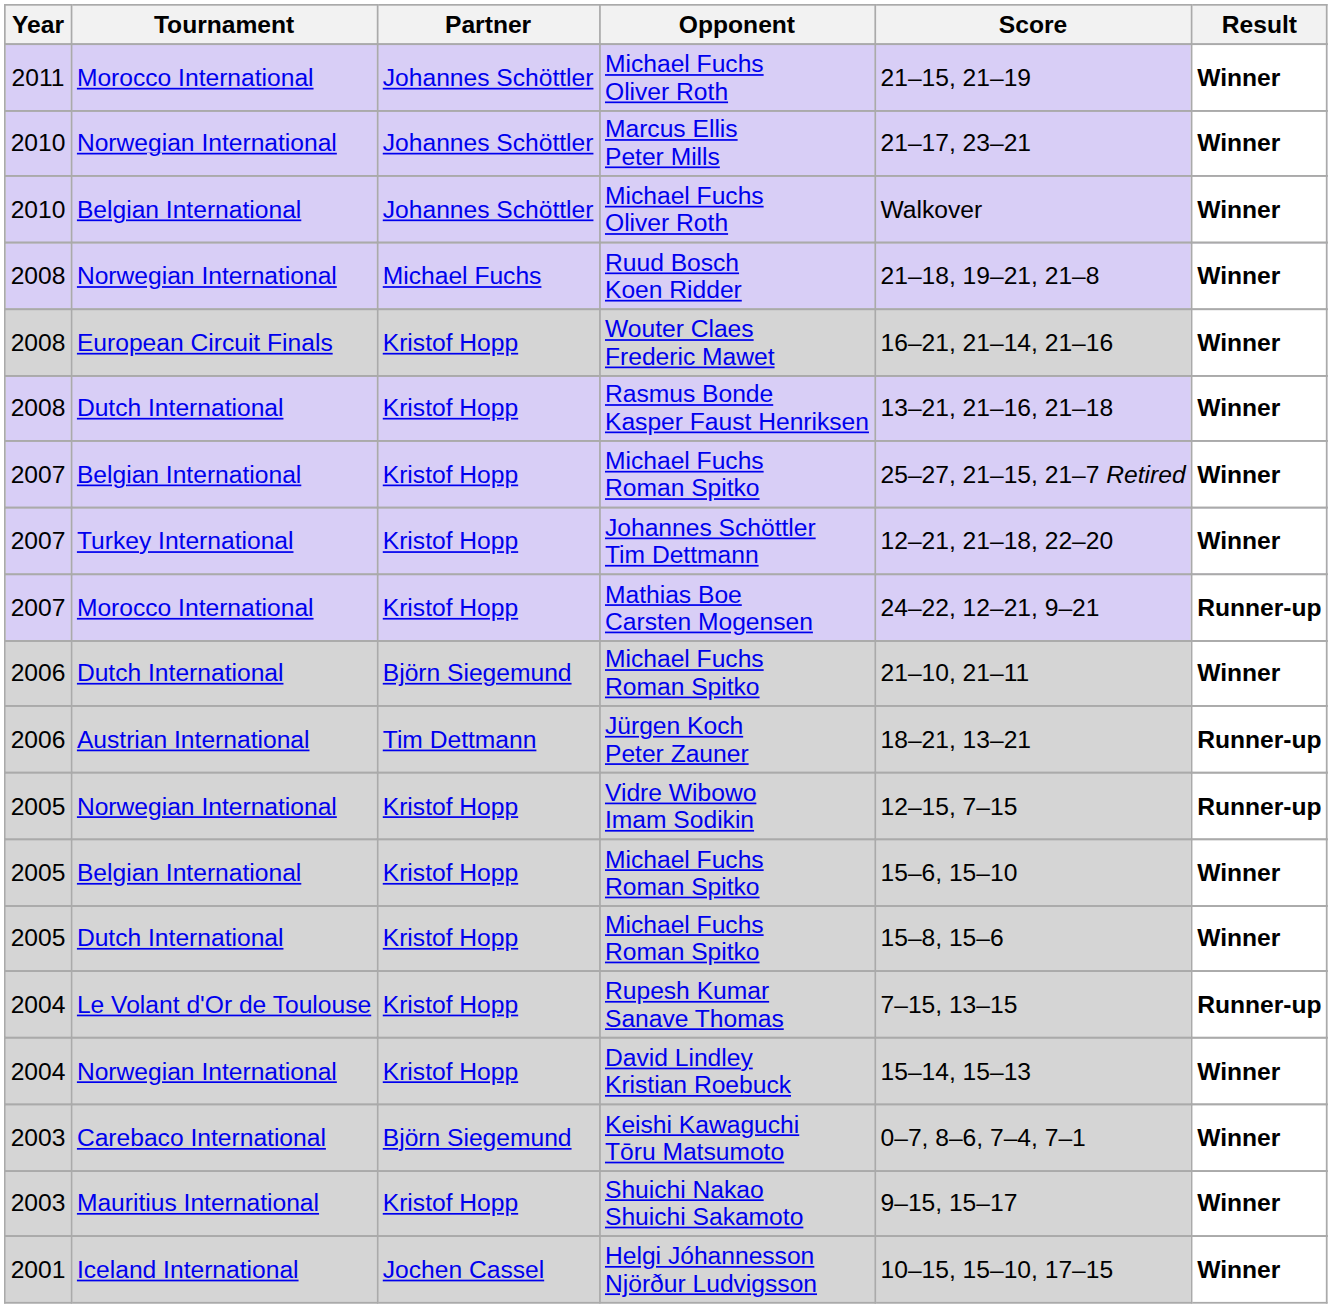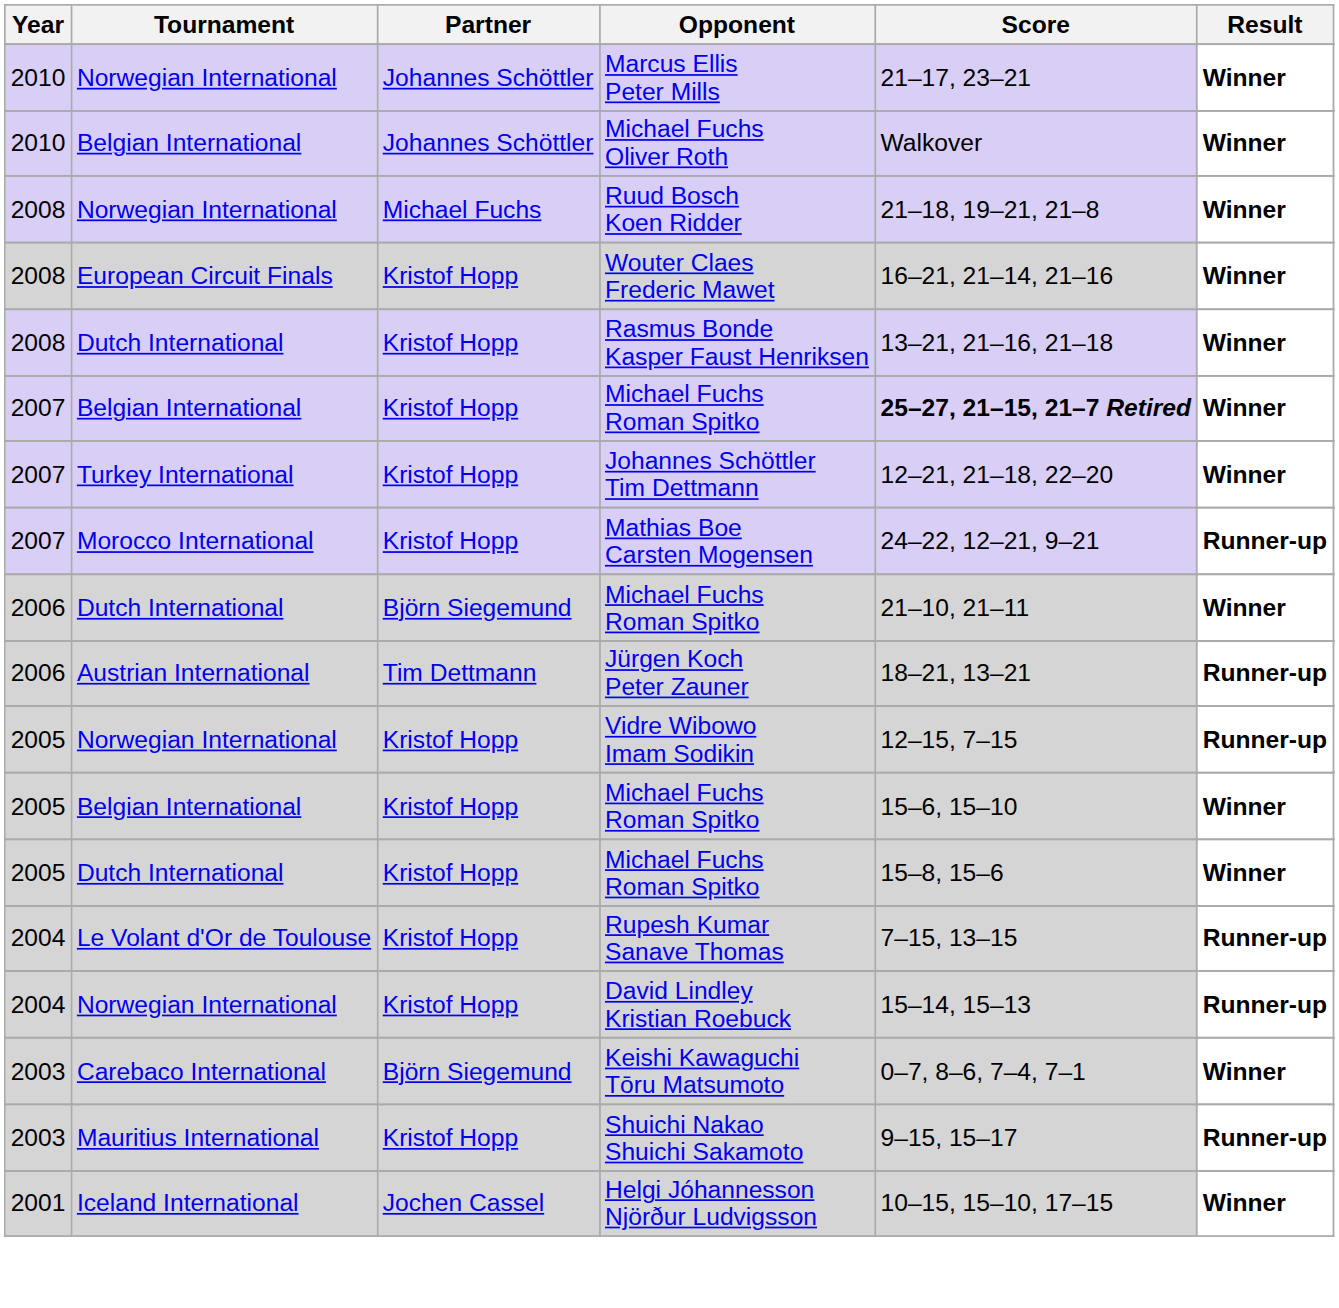- row: 2011 | Morocco International | Johannes Schöttler | Michael Fuchs Oliver Roth | 21–15, 21–19 | Winner
2007 / Michael Fuchs Roman Spitko | Score: normal -> bold
David Lindley Kristian Roebuck | Result: Winner -> Runner-up
Shuichi Nakao Shuichi Sakamoto | Result: Winner -> Runner-up
